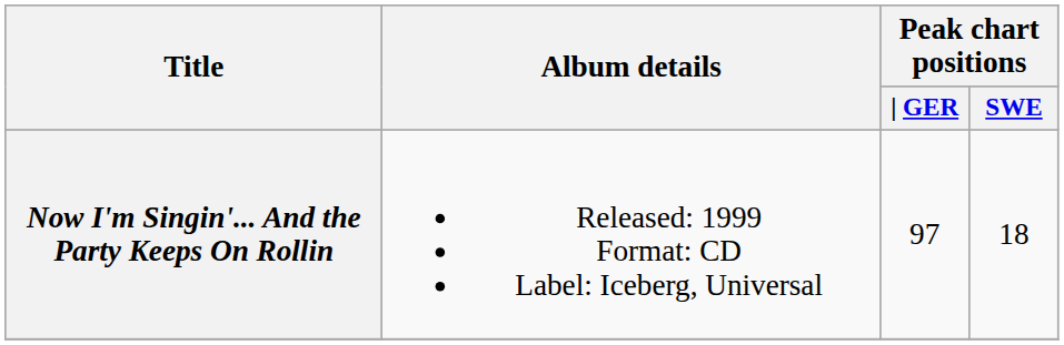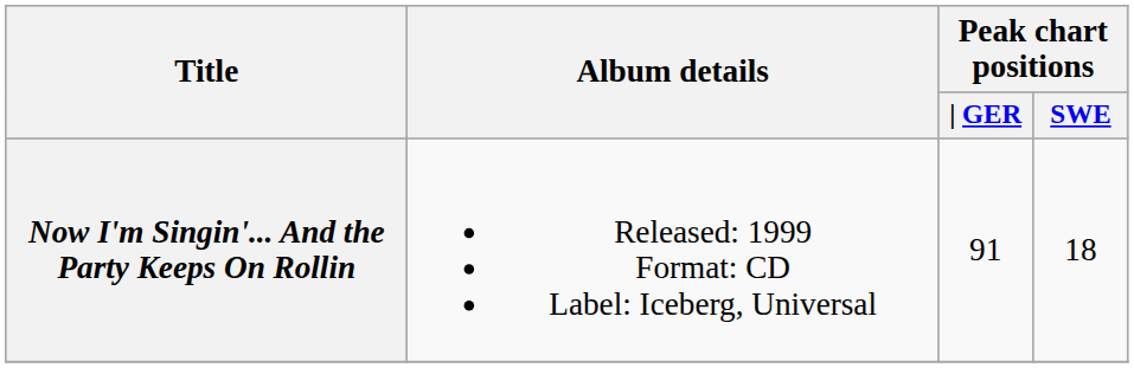Now I'm Singin'... And the Party Keeps On Rollin | column 3: 97 -> 91
